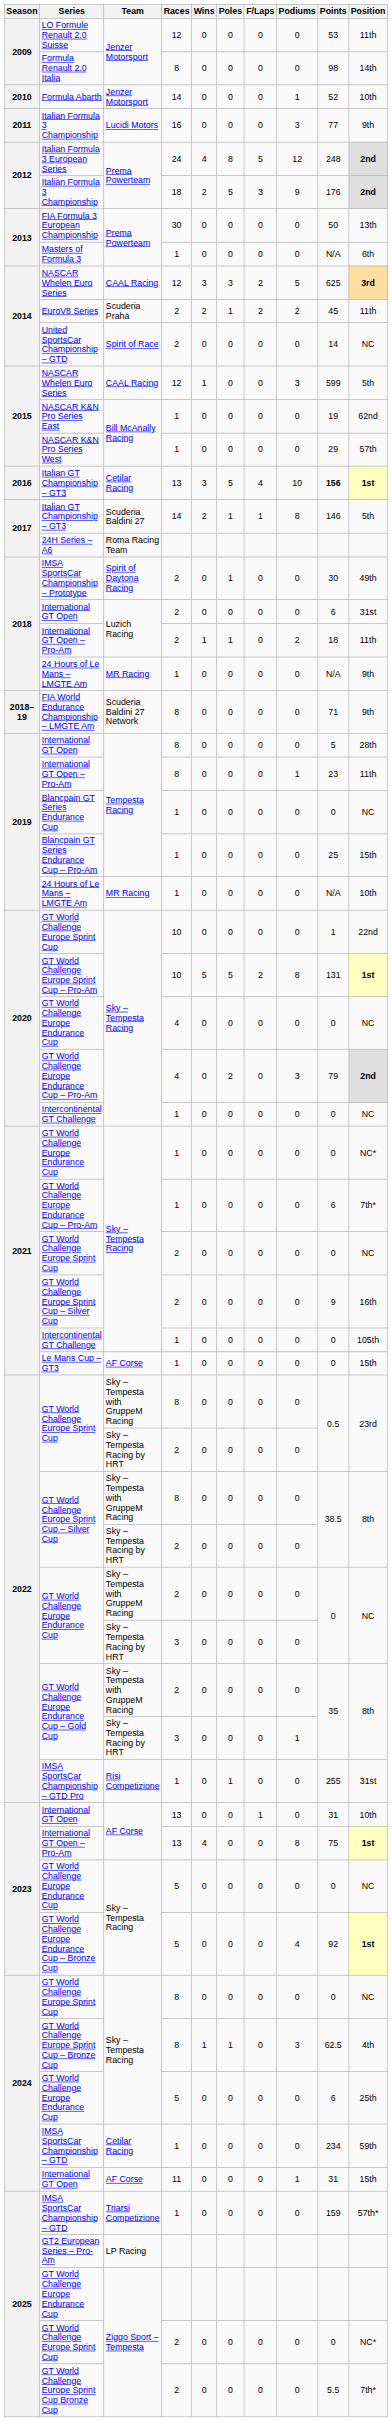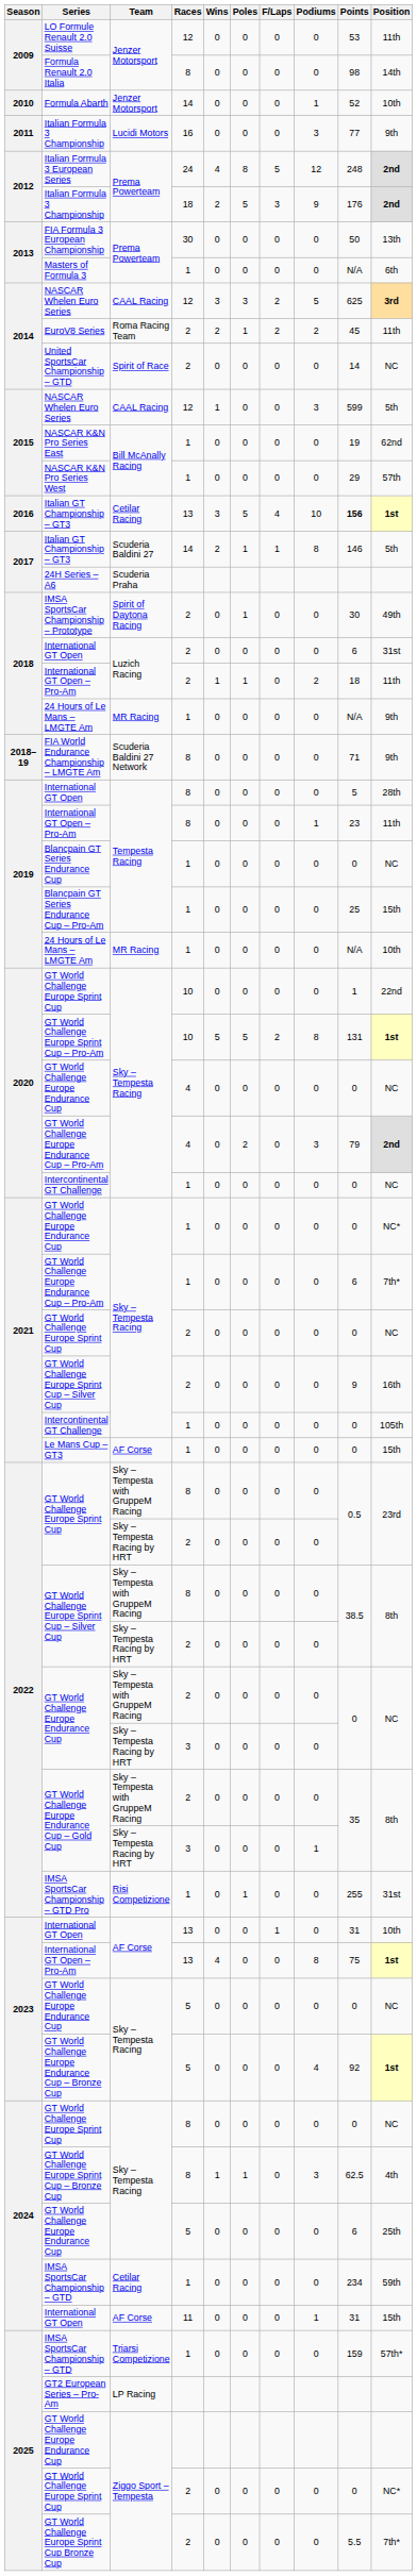EuroV8 Series | Team: Scuderia Praha -> Roma Racing Team
24H Series – A6 | Team: Roma Racing Team -> Scuderia Praha
